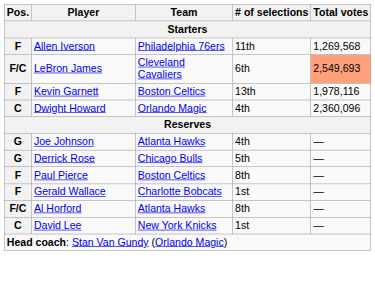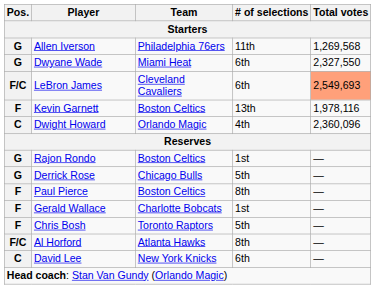Allen Iverson | Pos.: F -> G
+ row: G | Dwyane Wade | Miami Heat | 6th | 2,327,550
- row: G | Joe Johnson | Atlanta Hawks | 4th | —
+ row: G | Rajon Rondo | Boston Celtics | 1st | —
+ row: F | Chris Bosh | Toronto Raptors | 5th | —
David Lee | # of selections: 1st -> 6th
